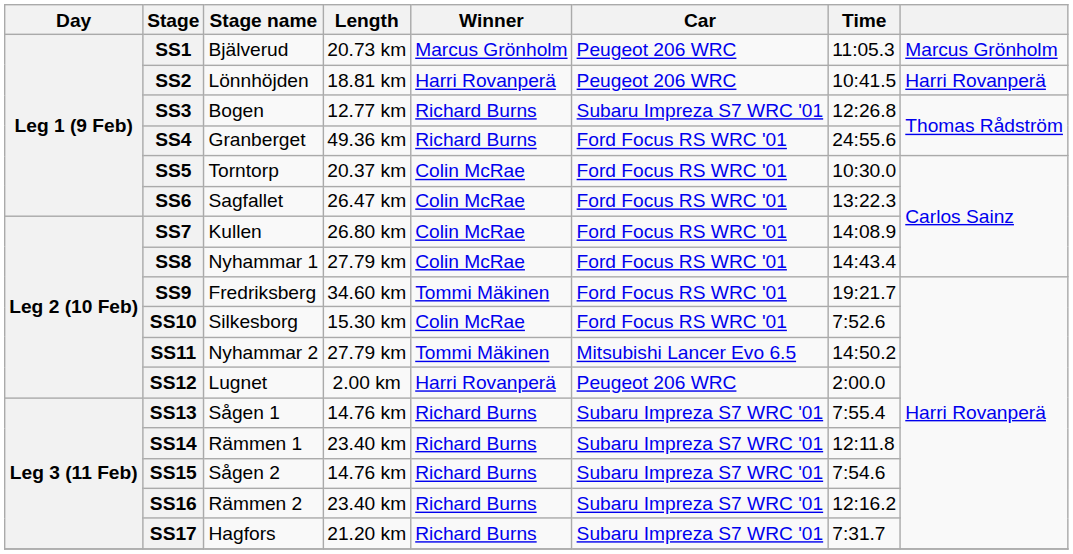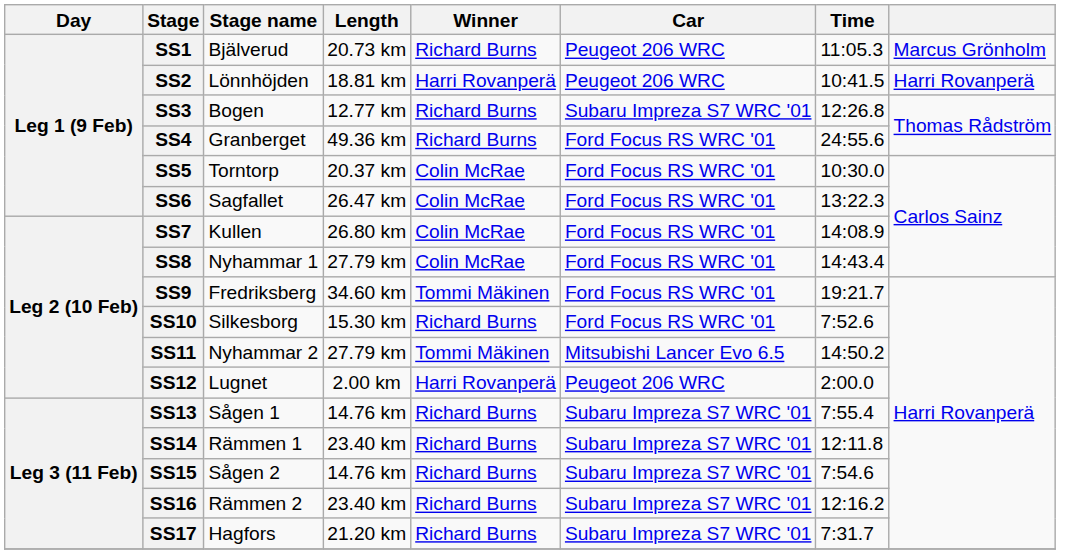SS1 | Winner: Marcus Grönholm -> Richard Burns
SS10 | Winner: Colin McRae -> Richard Burns
